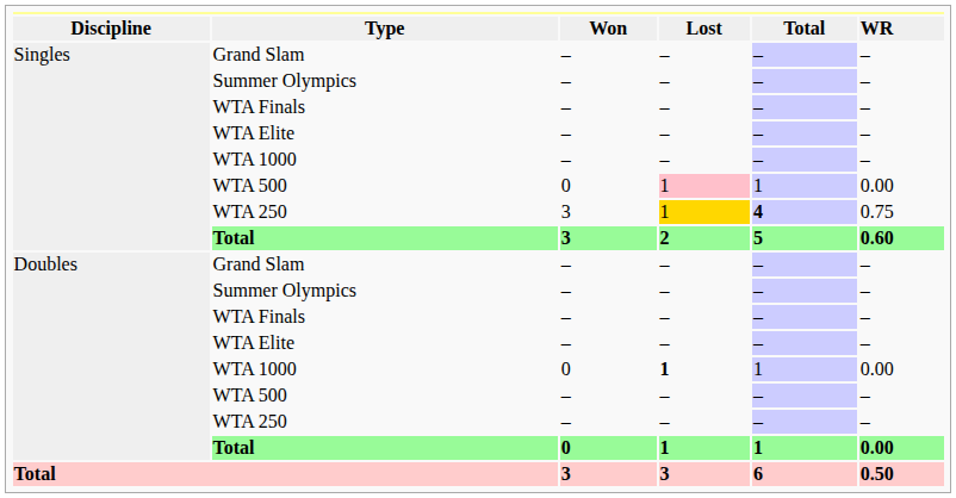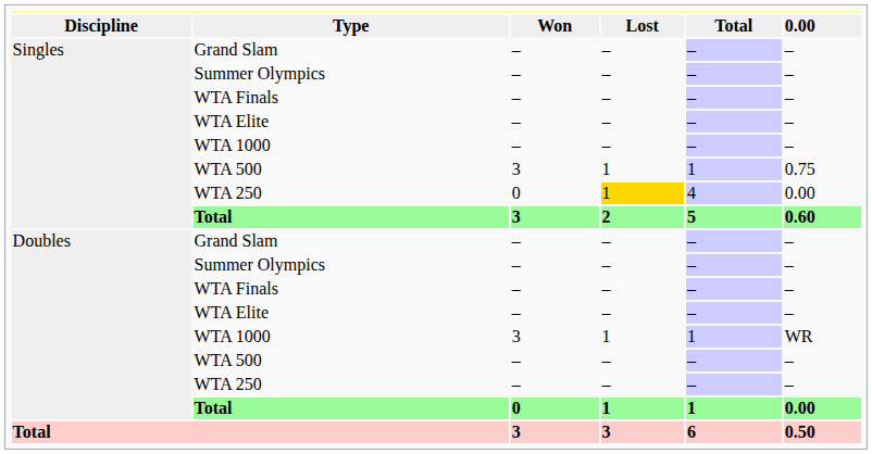Type | column 6: WR -> 0.00
Singles / WTA 500 | column 3: 0 -> 3
Singles / WTA 500 | column 4: pink background -> no background
Singles / WTA 500 | column 6: 0.00 -> 0.75
Singles / WTA 250 | column 3: 3 -> 0
Singles / WTA 250 | column 5: bold -> normal
Singles / WTA 250 | column 6: 0.75 -> 0.00
Doubles / WTA 1000 | column 3: 0 -> 3
Doubles / WTA 1000 | column 4: bold -> normal
Doubles / WTA 1000 | column 6: 0.00 -> WR
